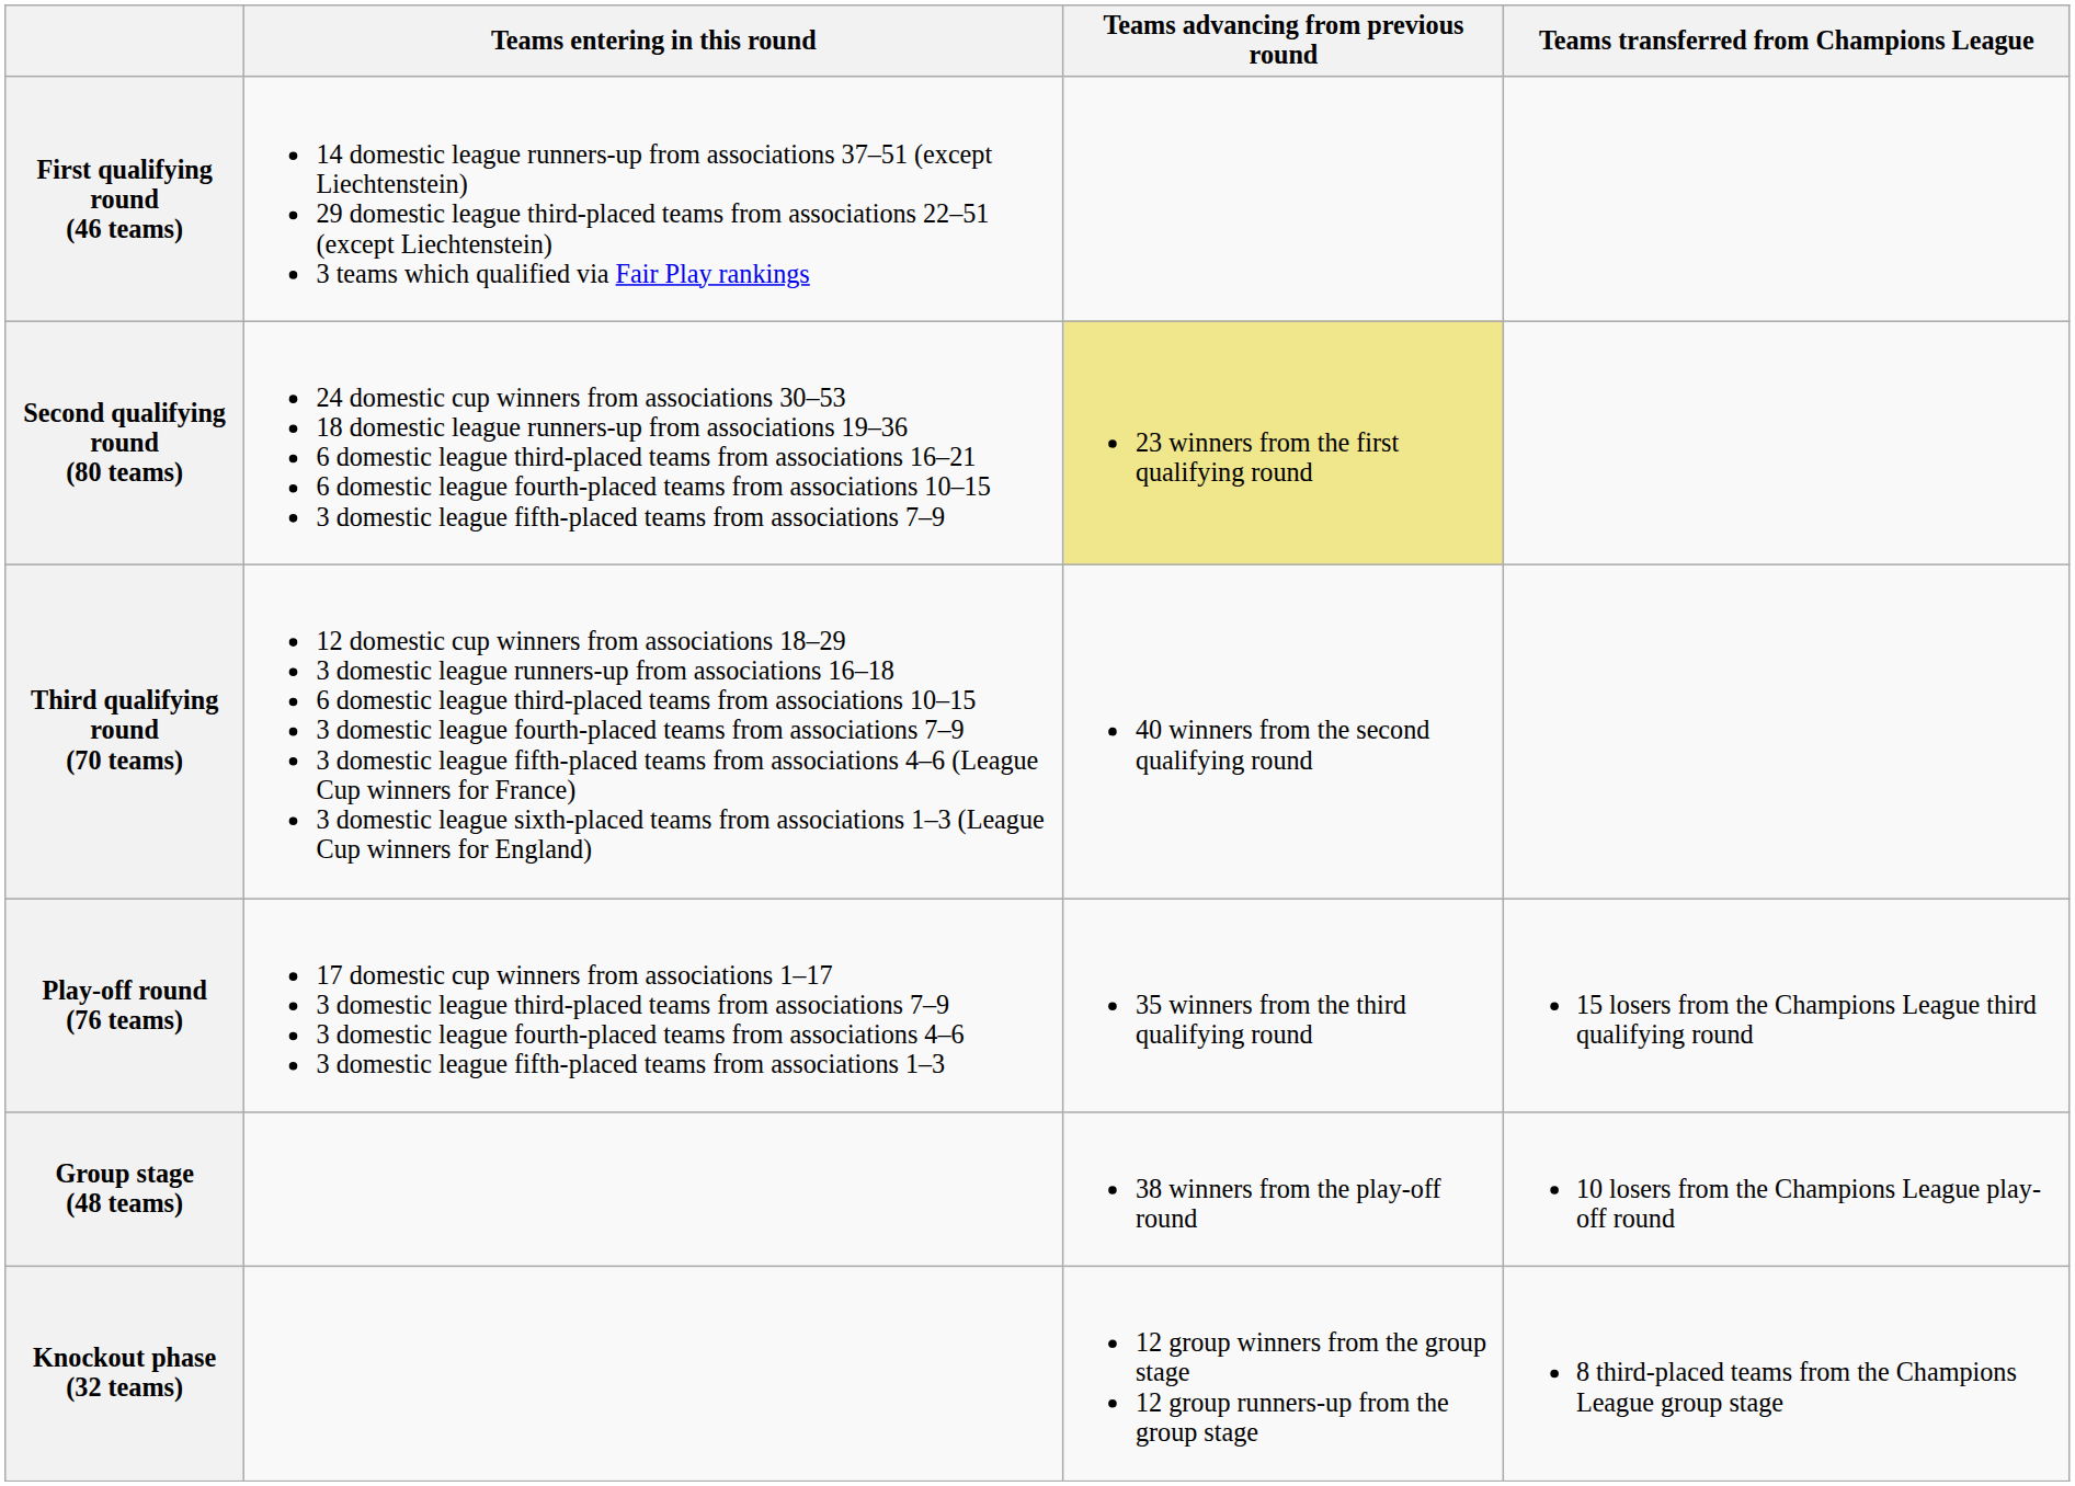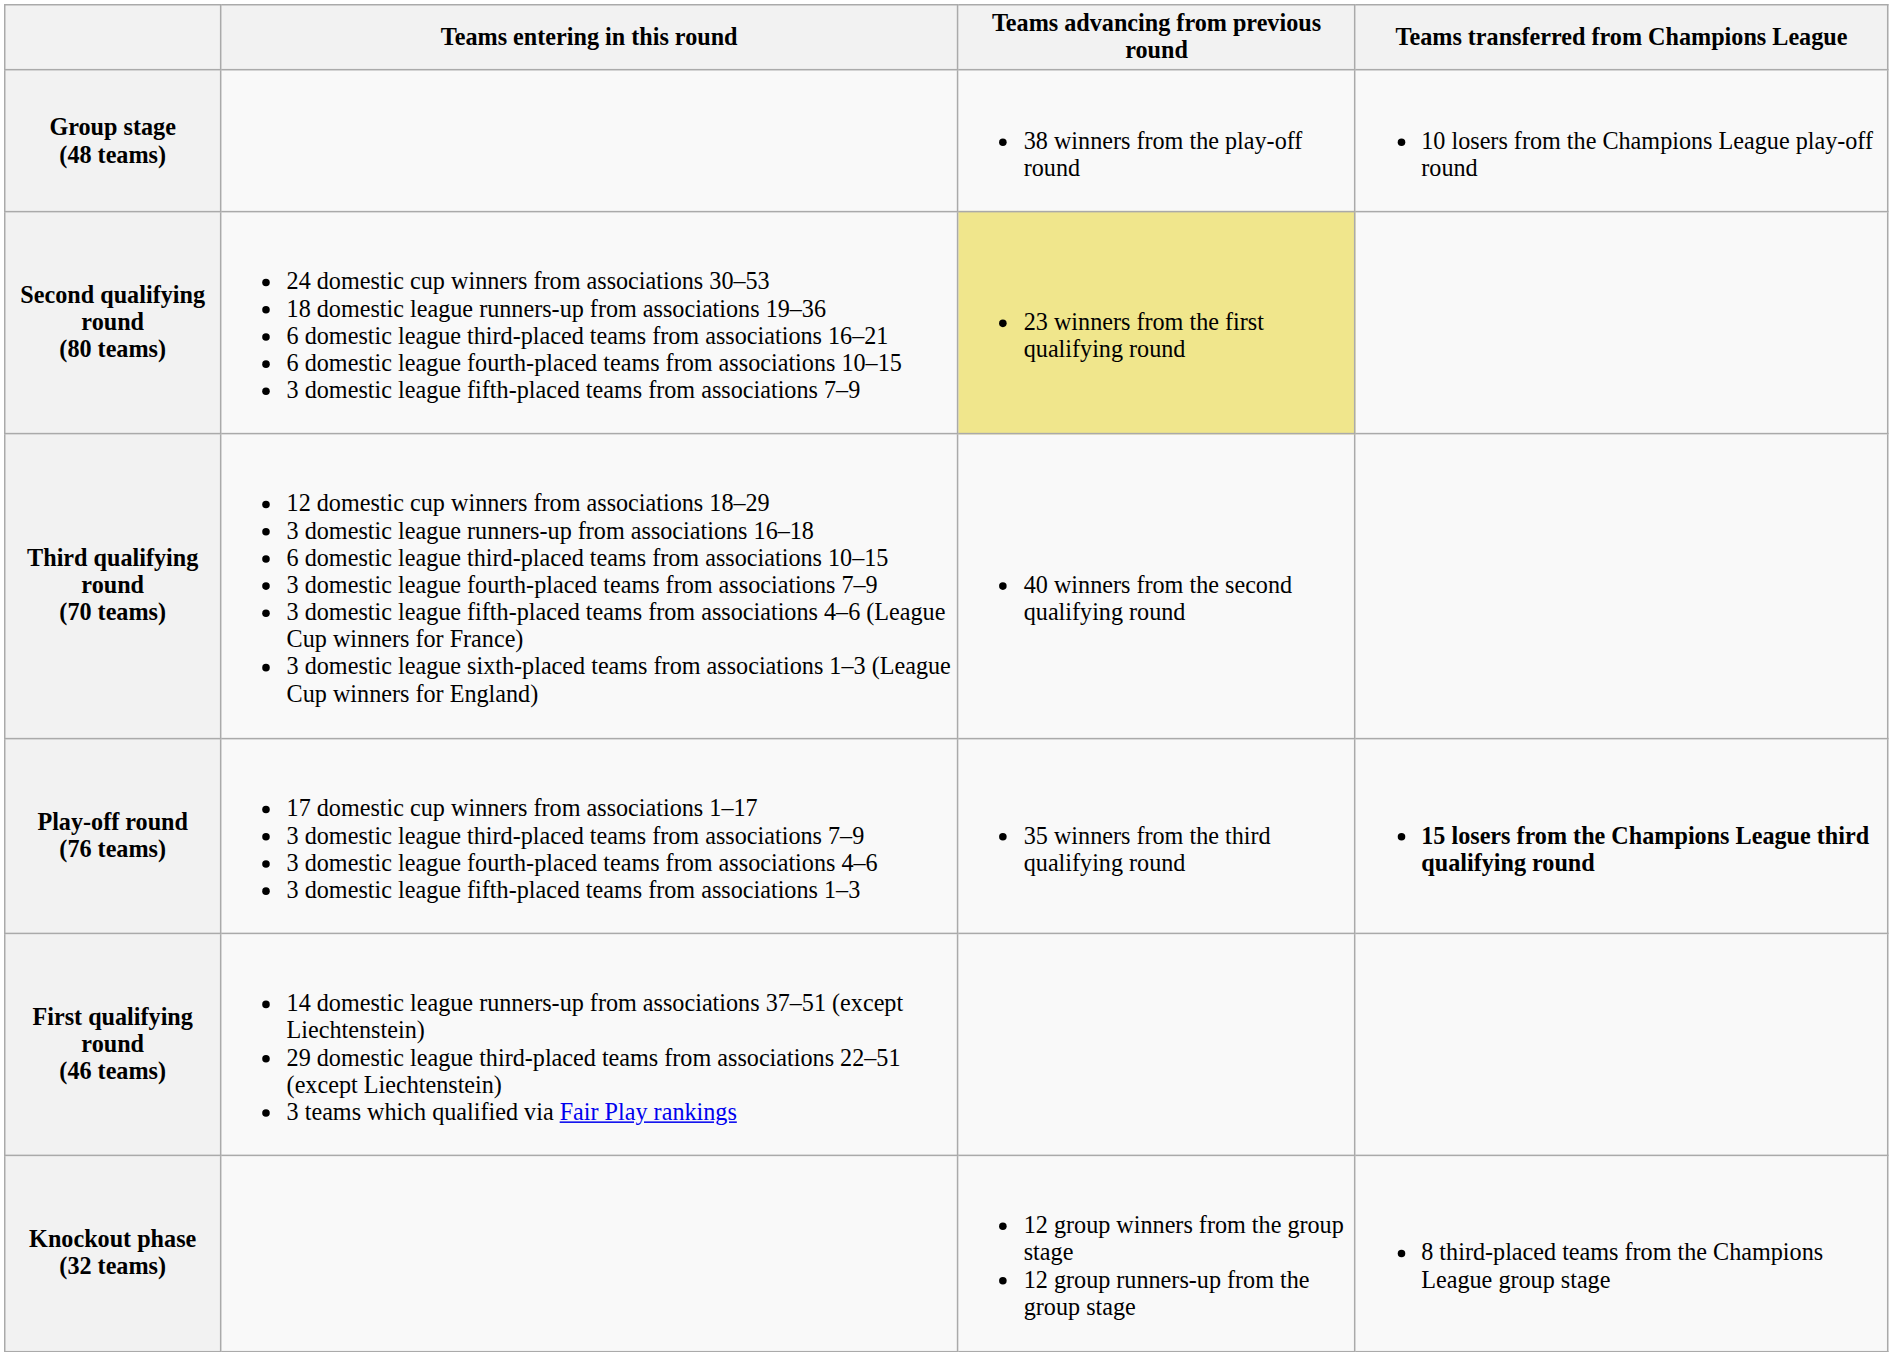rows swapped: First qualifying round (46 teams) <-> Group stage (48 teams)
Play-off round (76 teams) | Teams transferred from Champions League: normal -> bold
